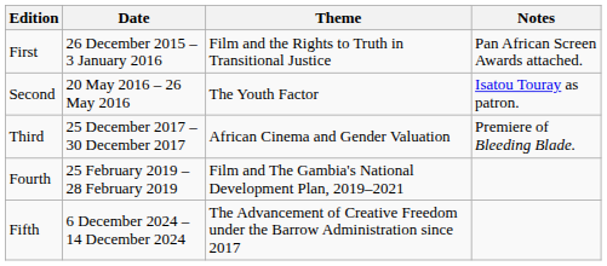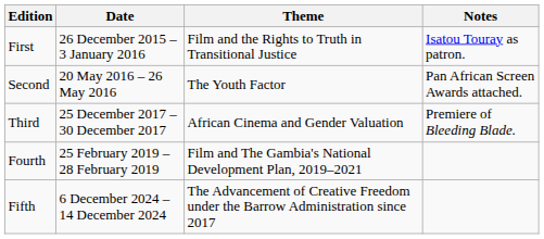First | Notes: Pan African Screen Awards attached. -> Isatou Touray as patron.
Second | Notes: Isatou Touray as patron. -> Pan African Screen Awards attached.
